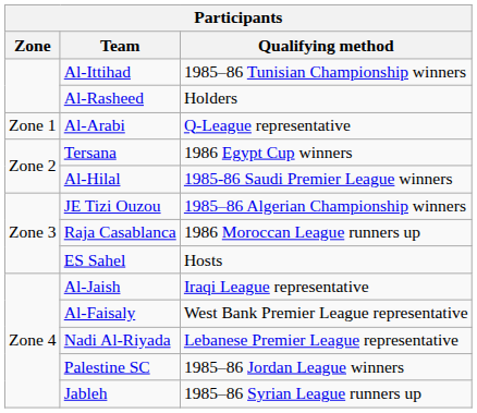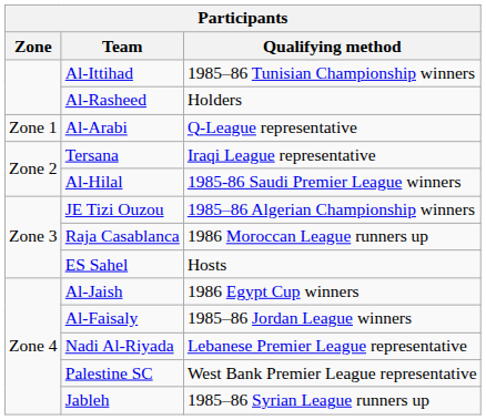Tersana | Qualifying method: 1986 Egypt Cup winners -> Iraqi League representative
Al-Jaish | Qualifying method: Iraqi League representative -> 1986 Egypt Cup winners
Al-Faisaly | Qualifying method: West Bank Premier League representative -> 1985–86 Jordan League winners
Palestine SC | Qualifying method: 1985–86 Jordan League winners -> West Bank Premier League representative
